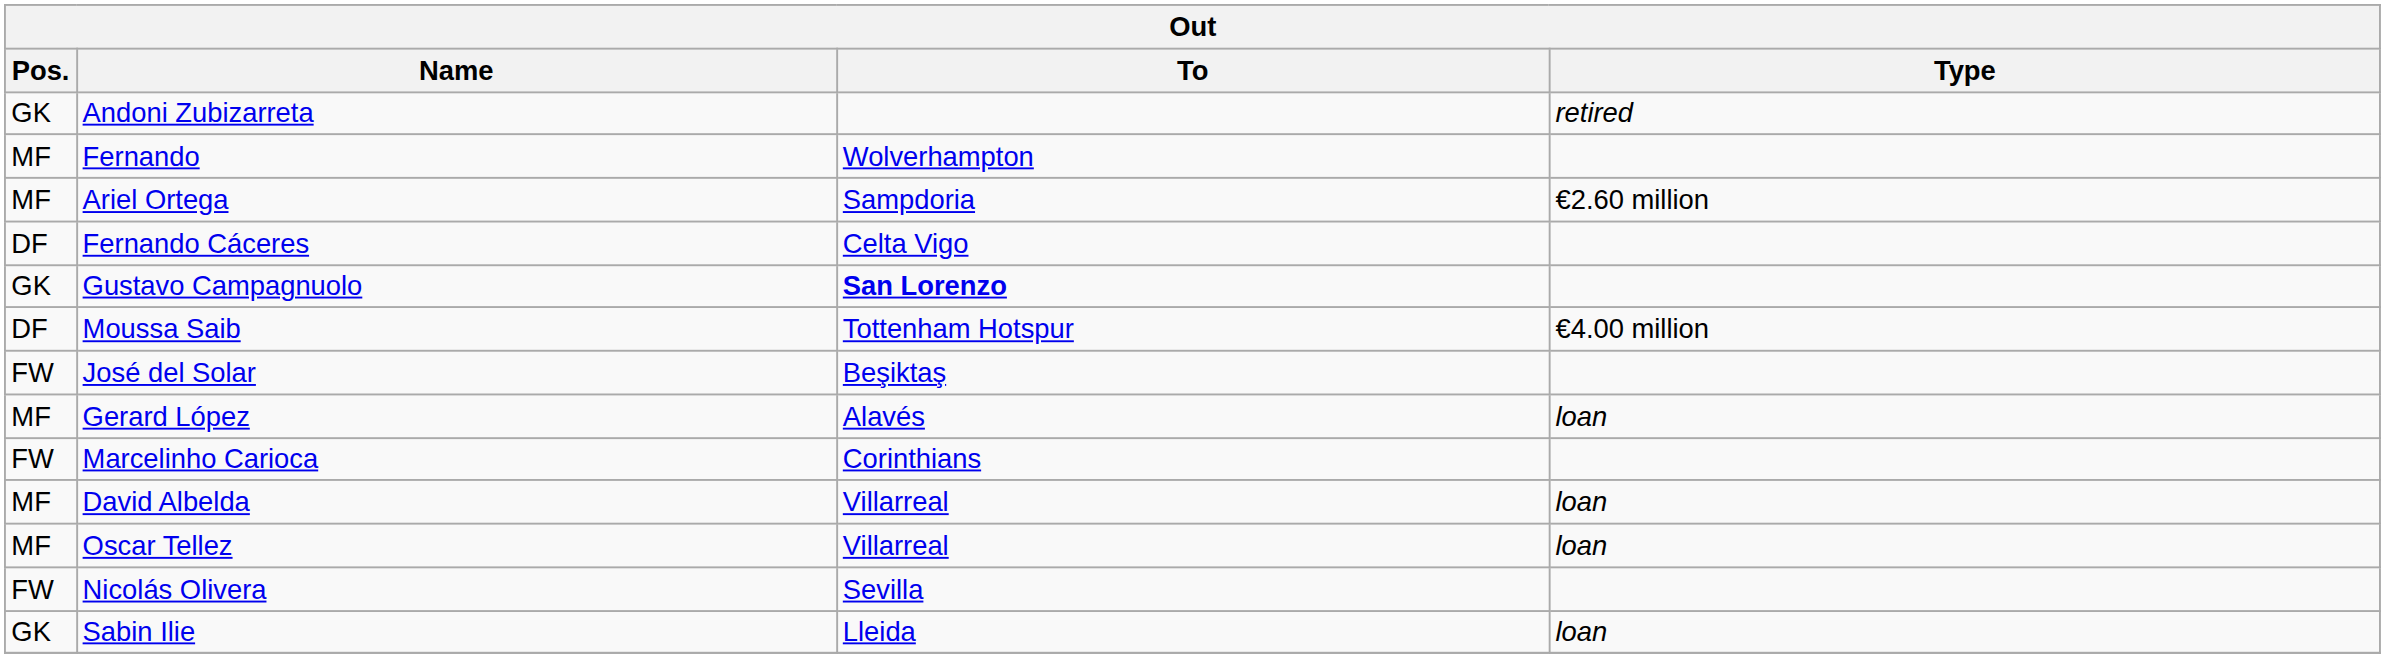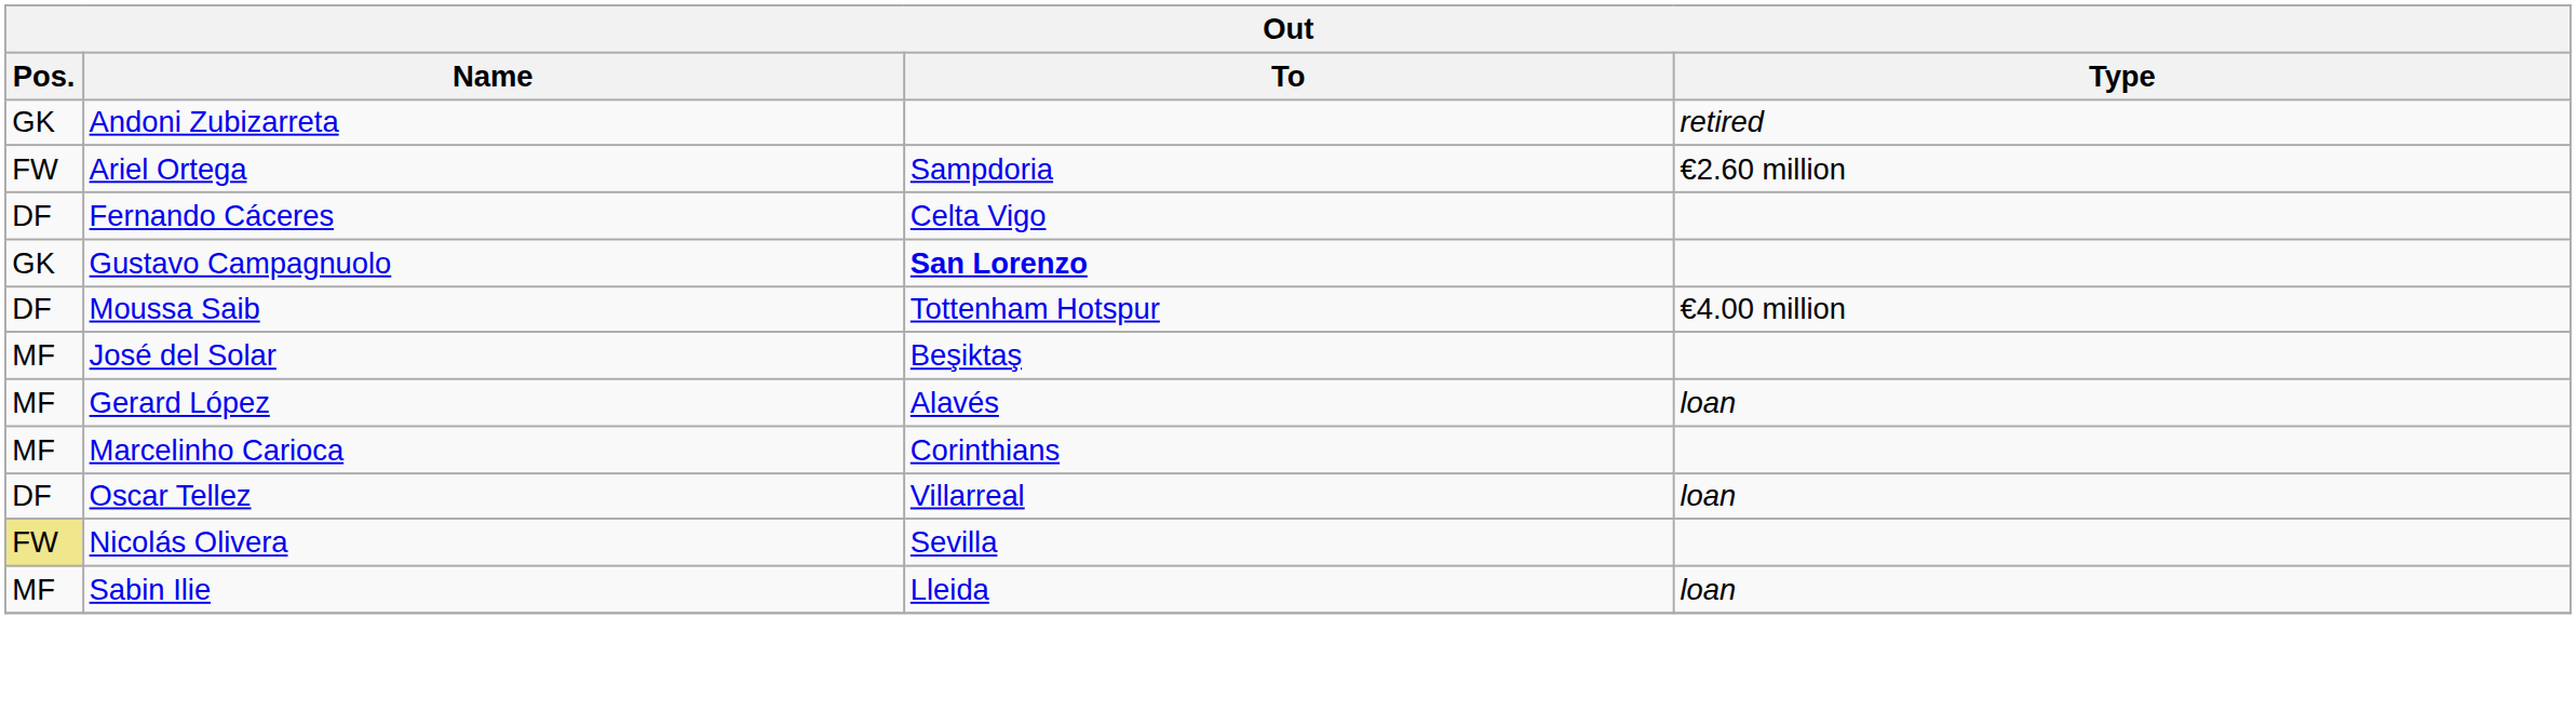- row: MF | Fernando | Wolverhampton
Ariel Ortega | Pos.: MF -> FW
José del Solar | Pos.: FW -> MF
Marcelinho Carioca | Pos.: FW -> MF
- row: MF | David Albelda | Villarreal | loan
Oscar Tellez | Pos.: MF -> DF
Nicolás Olivera | Pos.: no background -> khaki background
Sabin Ilie | Pos.: GK -> MF
